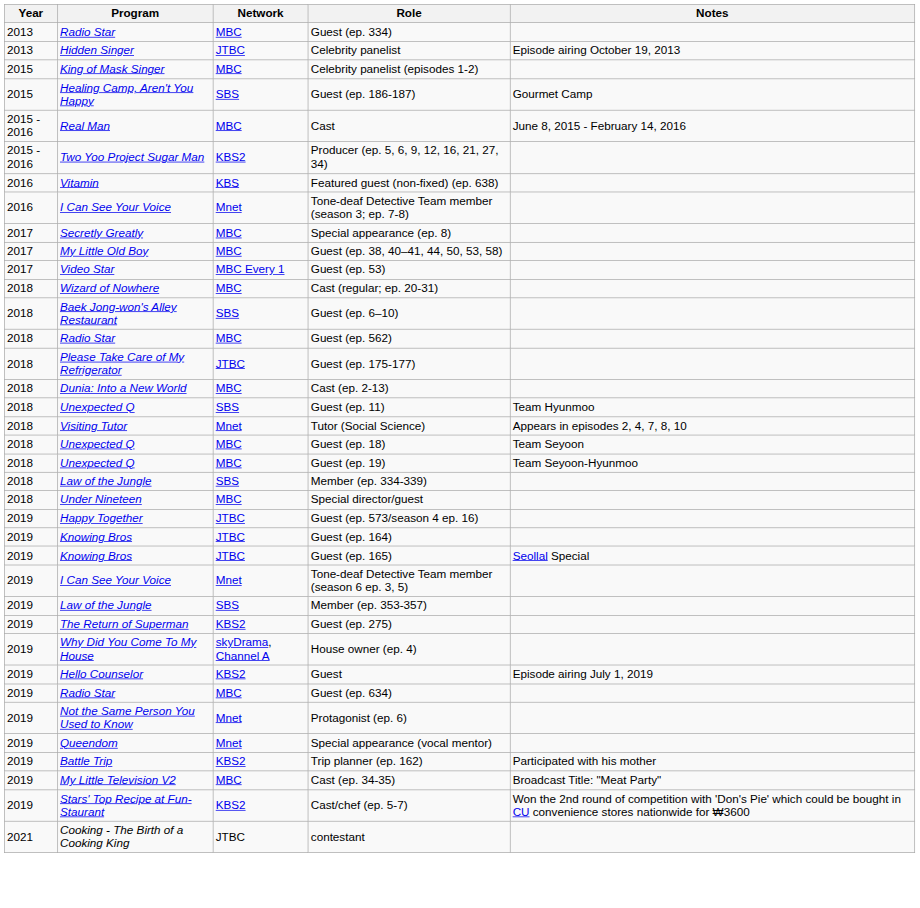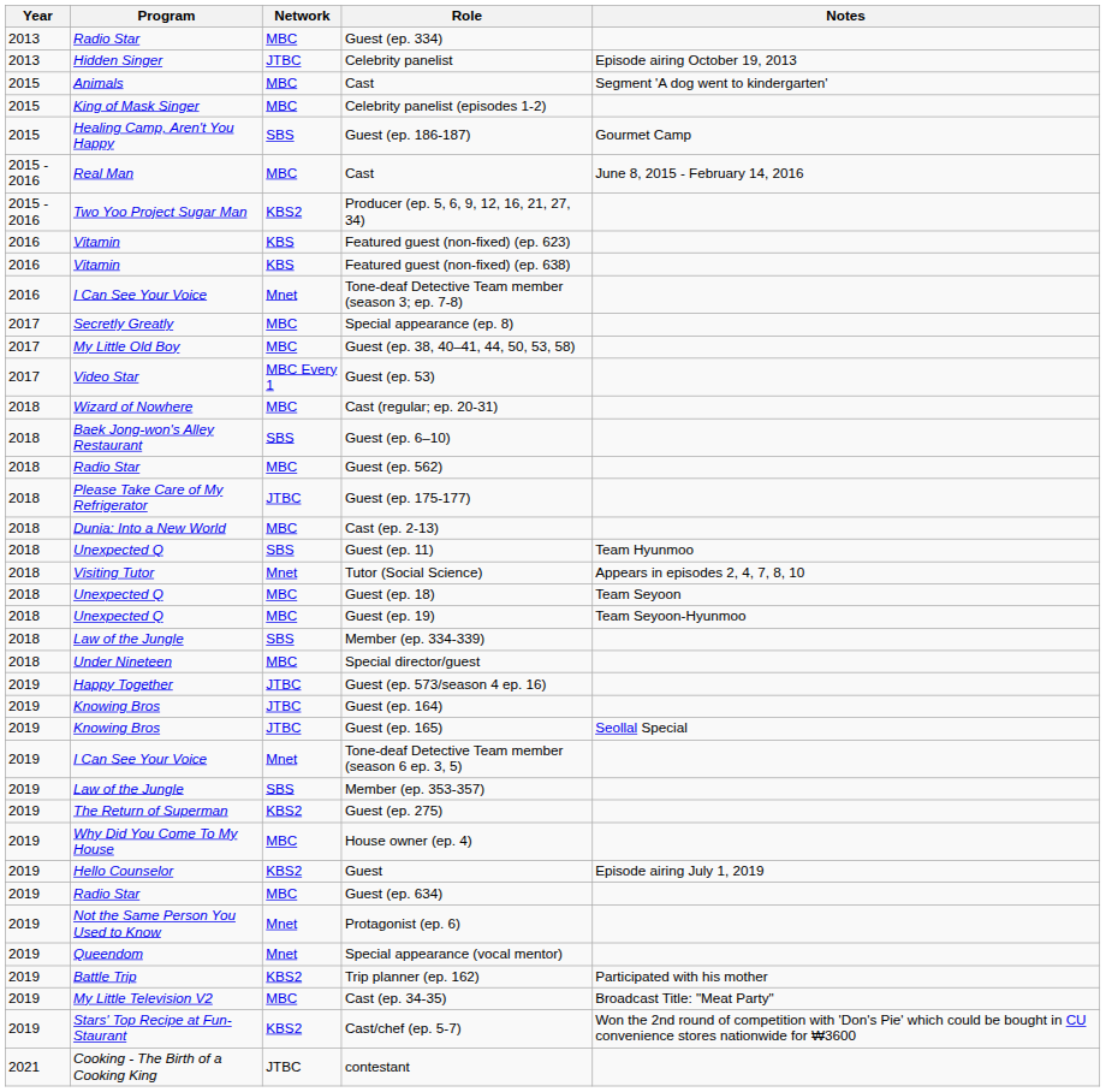+ row: 2015 | Animals | MBC | Cast | Segment 'A dog went to kindergarten'
+ row: 2016 | Vitamin | KBS | Featured guest (non-fixed) (ep. 623)
House owner (ep. 4) | Network: skyDrama, Channel A -> MBC
